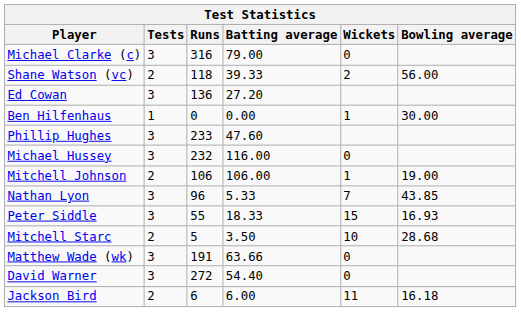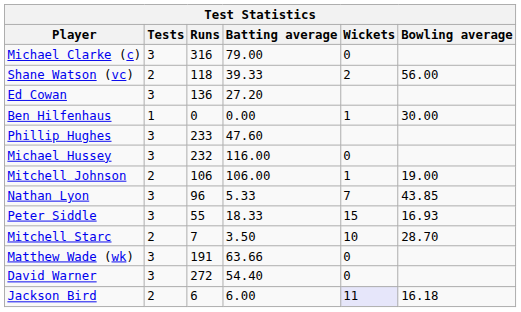Mitchell Starc | Runs: 5 -> 7
Mitchell Starc | Bowling average: 28.68 -> 28.70
Jackson Bird | Wickets: no background -> lavender background
